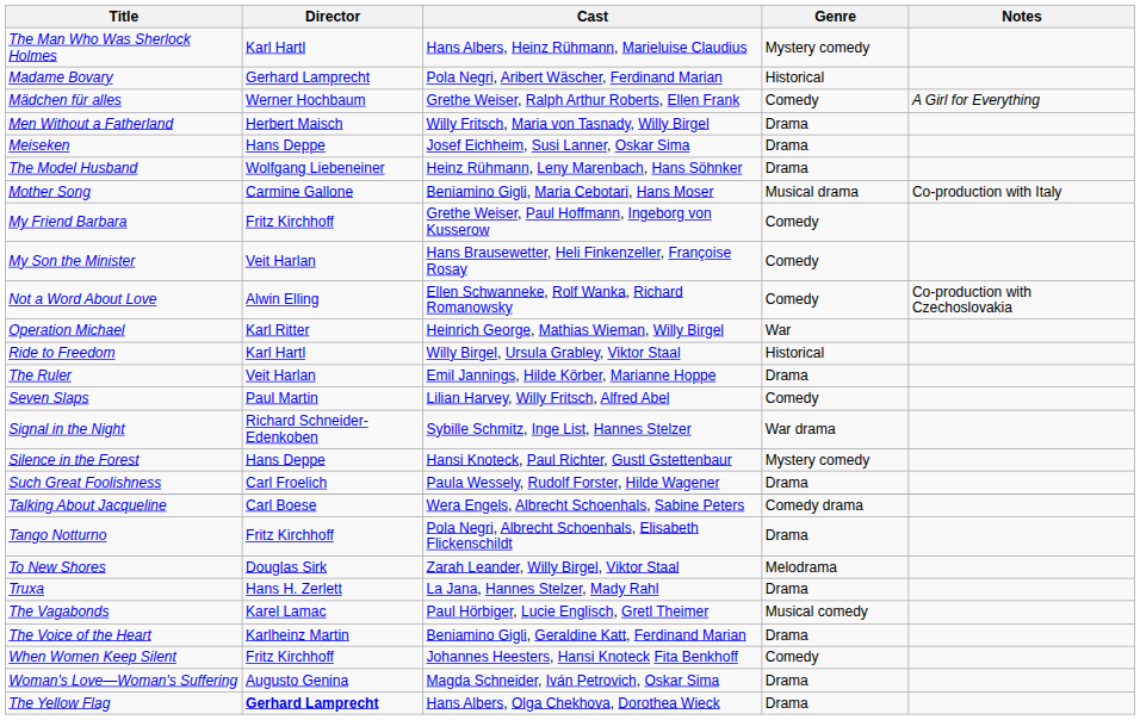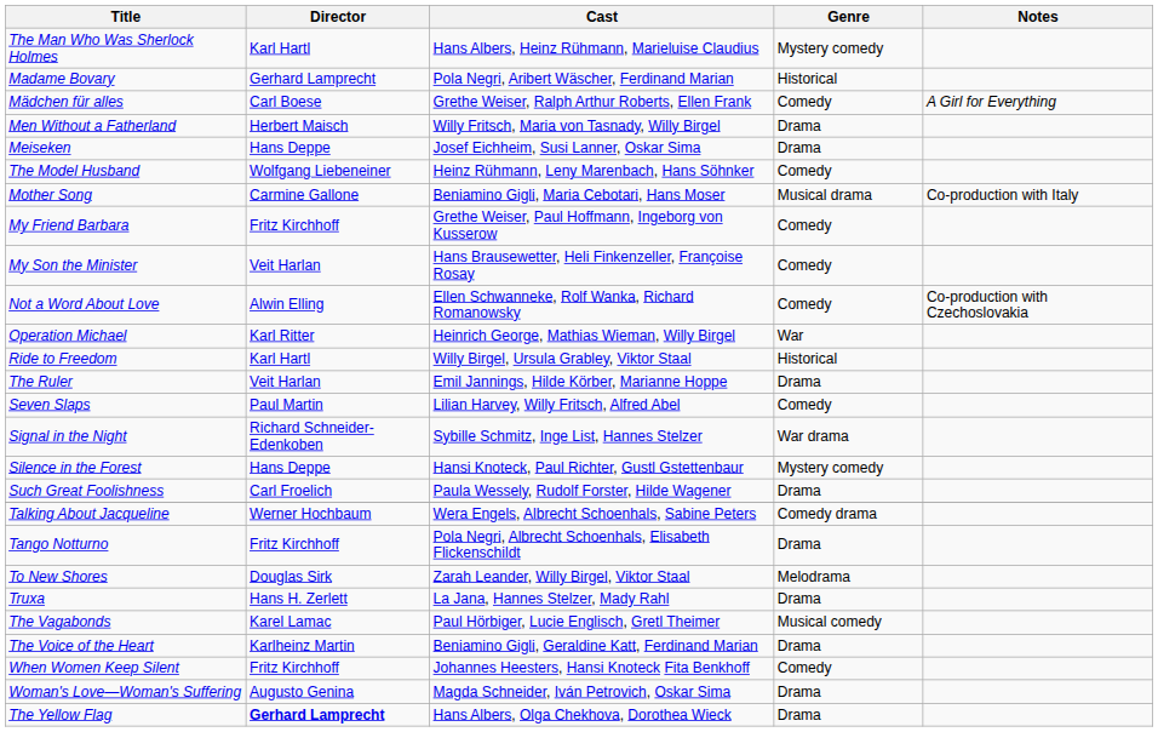Mädchen für alles | Director: Werner Hochbaum -> Carl Boese
The Model Husband | Genre: Drama -> Comedy
Talking About Jacqueline | Director: Carl Boese -> Werner Hochbaum
